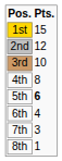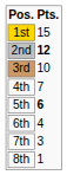2nd | Pts.: normal -> bold
4th | Pts.: 8 -> 7
